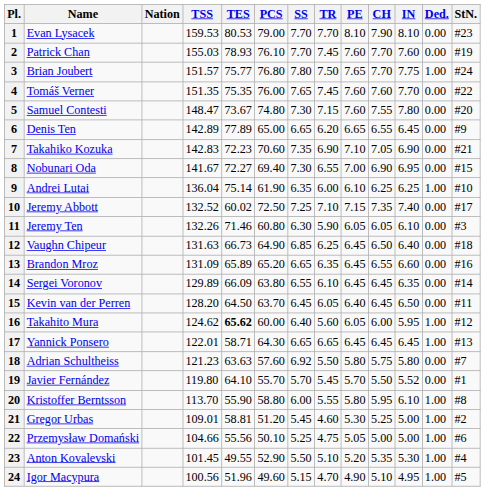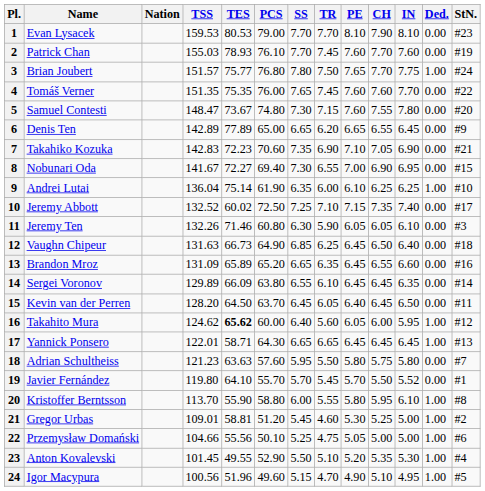18 | SS: 6.92 -> 5.95
